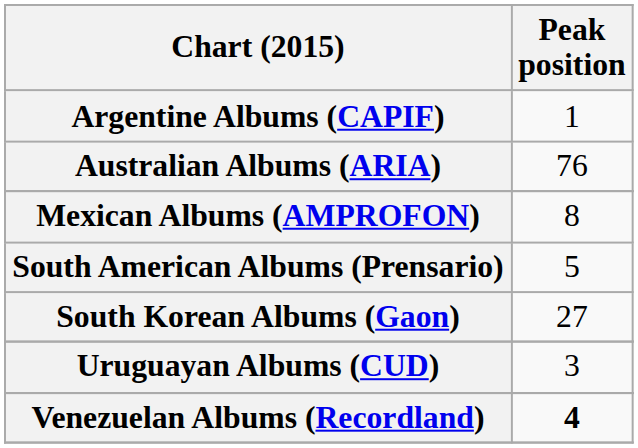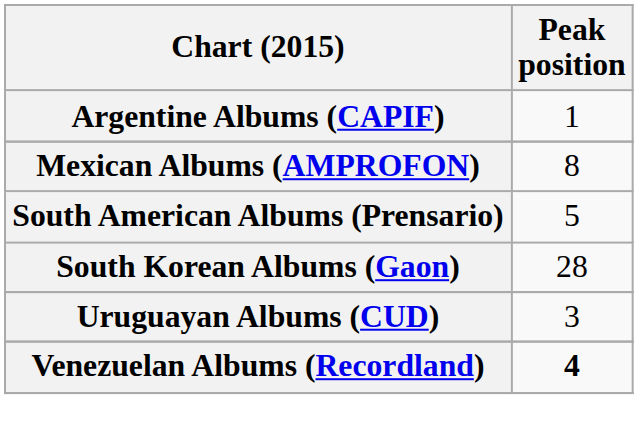- row: Australian Albums (ARIA) | 76
South Korean Albums (Gaon) | Peak position: 27 -> 28
